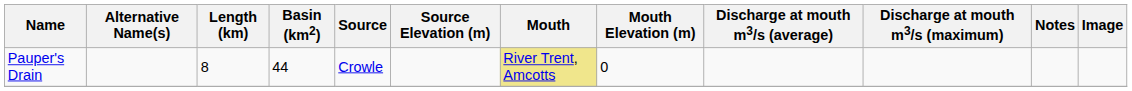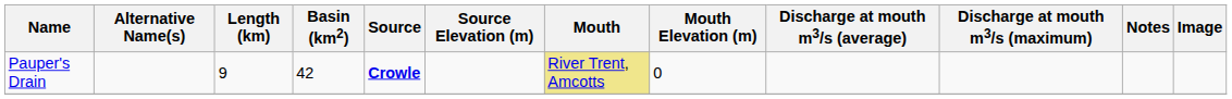Pauper's Drain | Length (km): 8 -> 9
Pauper's Drain | Basin (km2): 44 -> 42
Pauper's Drain | Source: normal -> bold
